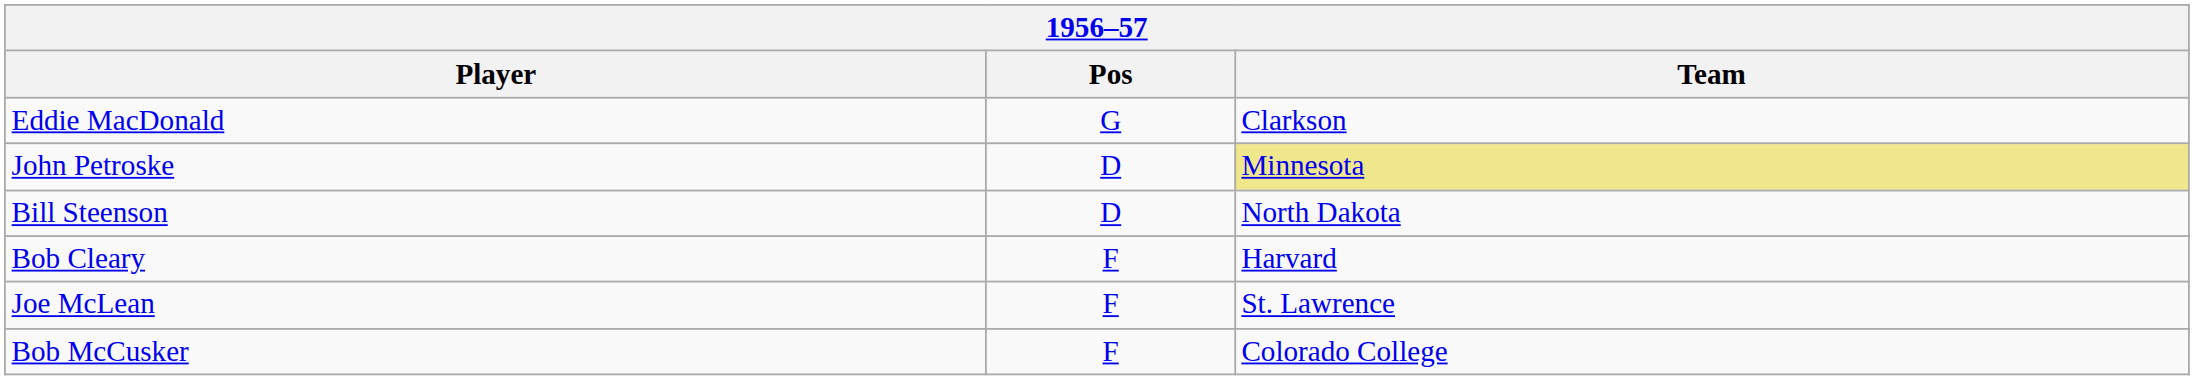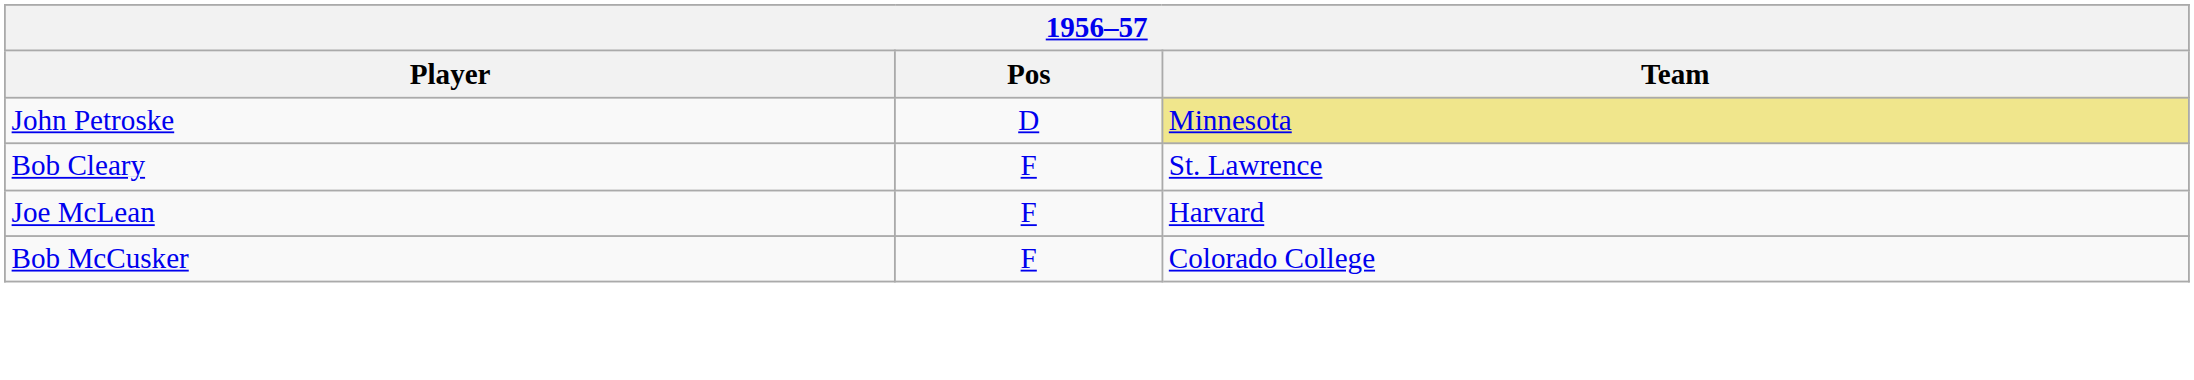- row: Eddie MacDonald | G | Clarkson
- row: Bill Steenson | D | North Dakota
Bob Cleary | Team: Harvard -> St. Lawrence
Joe McLean | Team: St. Lawrence -> Harvard
